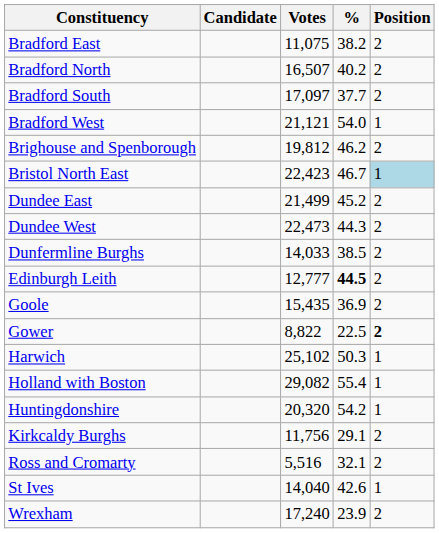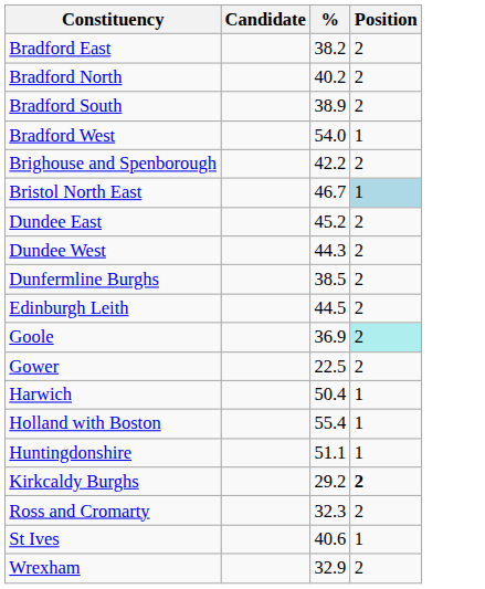- column: Votes | 11,075 | 16,507 | 17,097 | 21,121 | 19,812 | 22,423 | 21,499 | 22,473 | 14,033 | 12,777 | 15,435 | 8,822 | 25,102 | 29,082 | 20,320 | 11,756 | 5,516 | 14,040 | 17,240
Bradford South | %: 37.7 -> 38.9
Brighouse and Spenborough | %: 46.2 -> 42.2
Edinburgh Leith | %: bold -> normal
Goole | Position: no background -> paleturquoise background
Gower | Position: bold -> normal
Harwich | %: 50.3 -> 50.4
Huntingdonshire | %: 54.2 -> 51.1
Kirkcaldy Burghs | %: 29.1 -> 29.2
Kirkcaldy Burghs | Position: normal -> bold
Ross and Cromarty | %: 32.1 -> 32.3
St Ives | %: 42.6 -> 40.6
Wrexham | %: 23.9 -> 32.9
